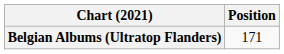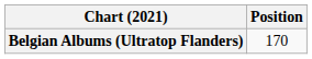Belgian Albums (Ultratop Flanders) | Position: 171 -> 170
